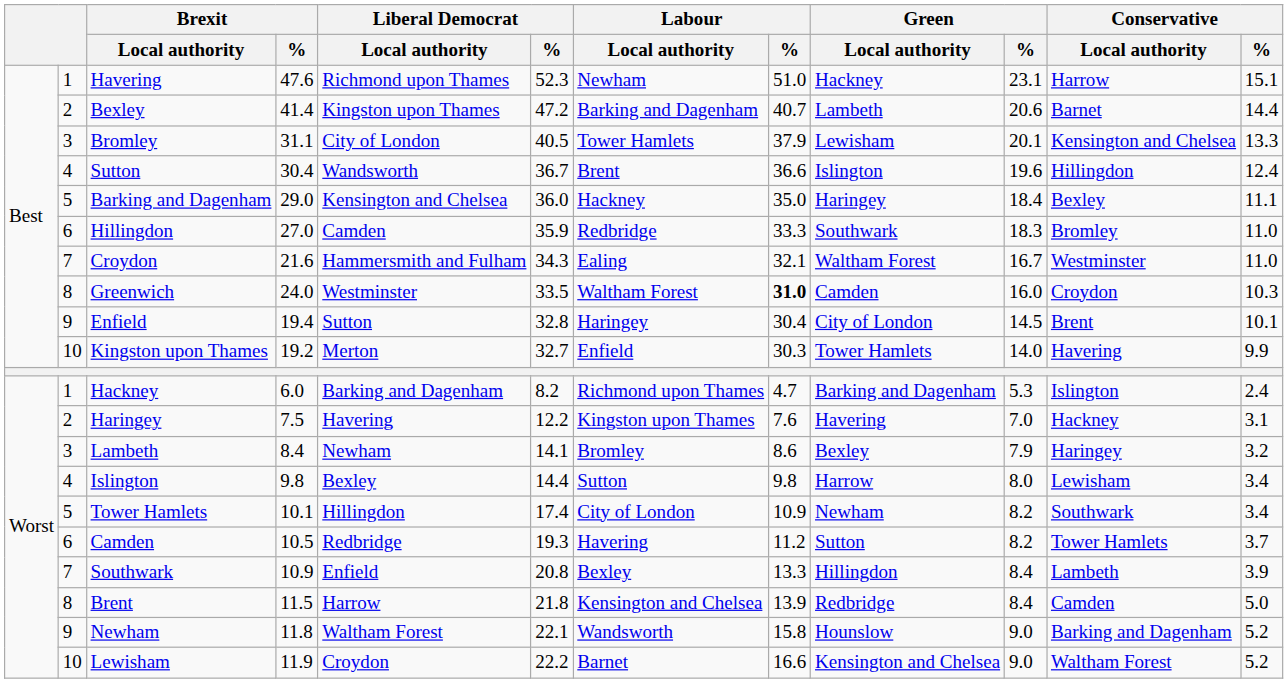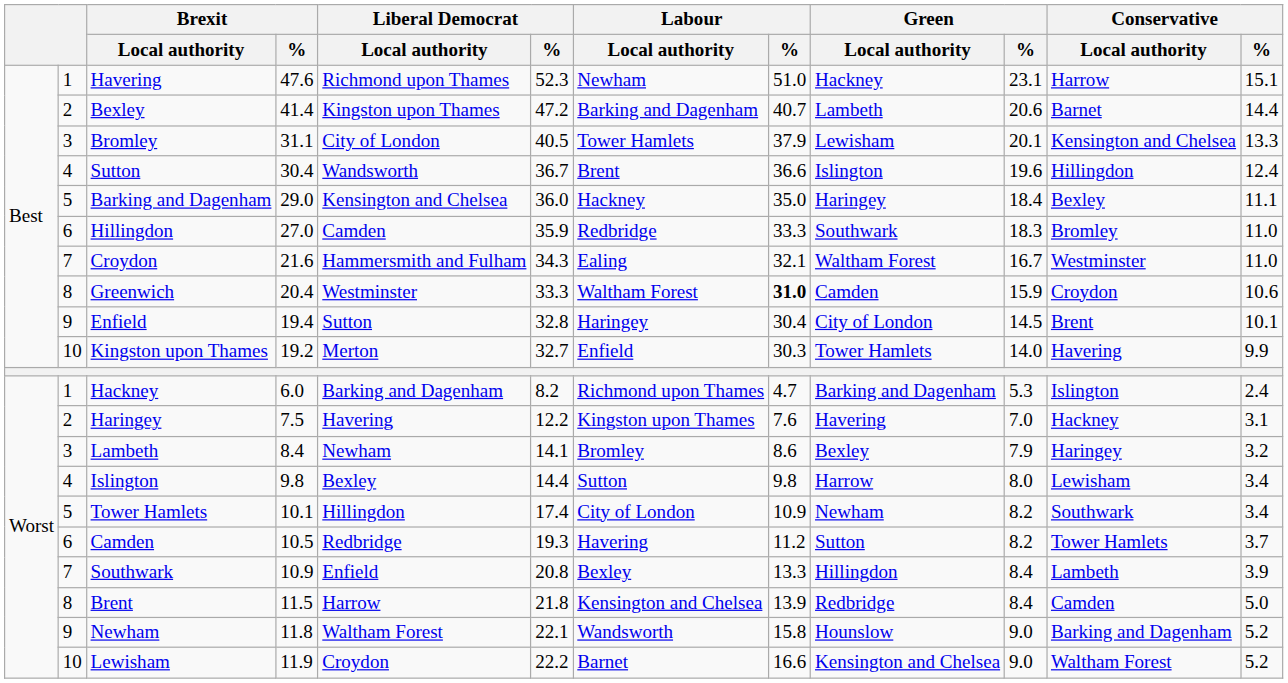Greenwich | Brexit / %: 24.0 -> 20.4
Greenwich | Liberal Democrat / %: 33.5 -> 33.3
Greenwich | Green / %: 16.0 -> 15.9
Greenwich | Conservative / %: 10.3 -> 10.6
